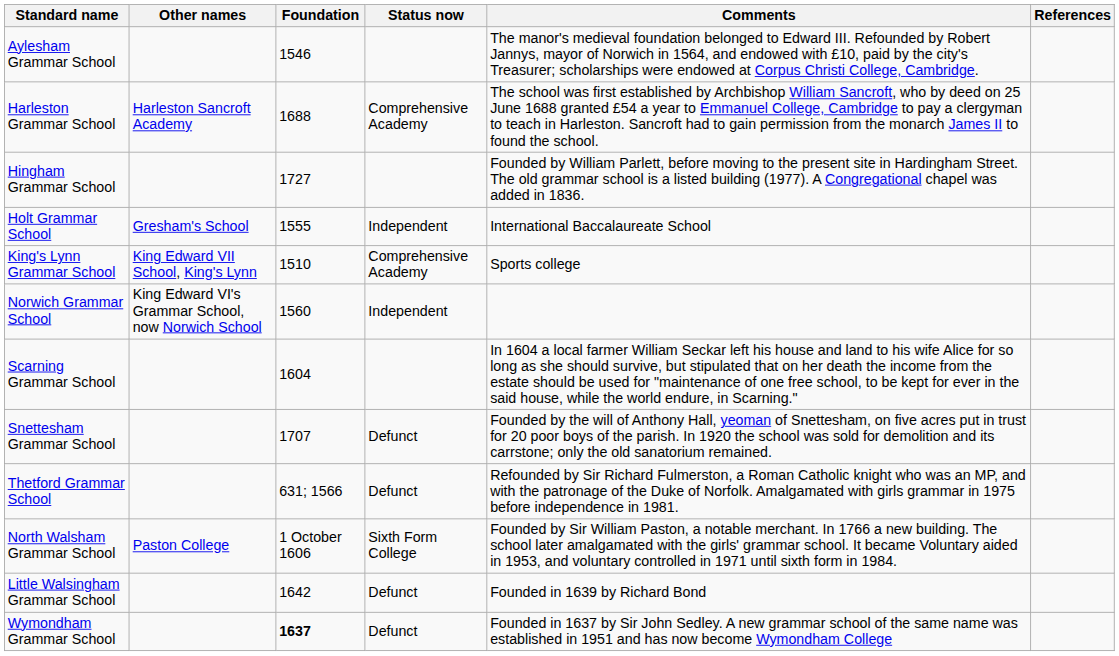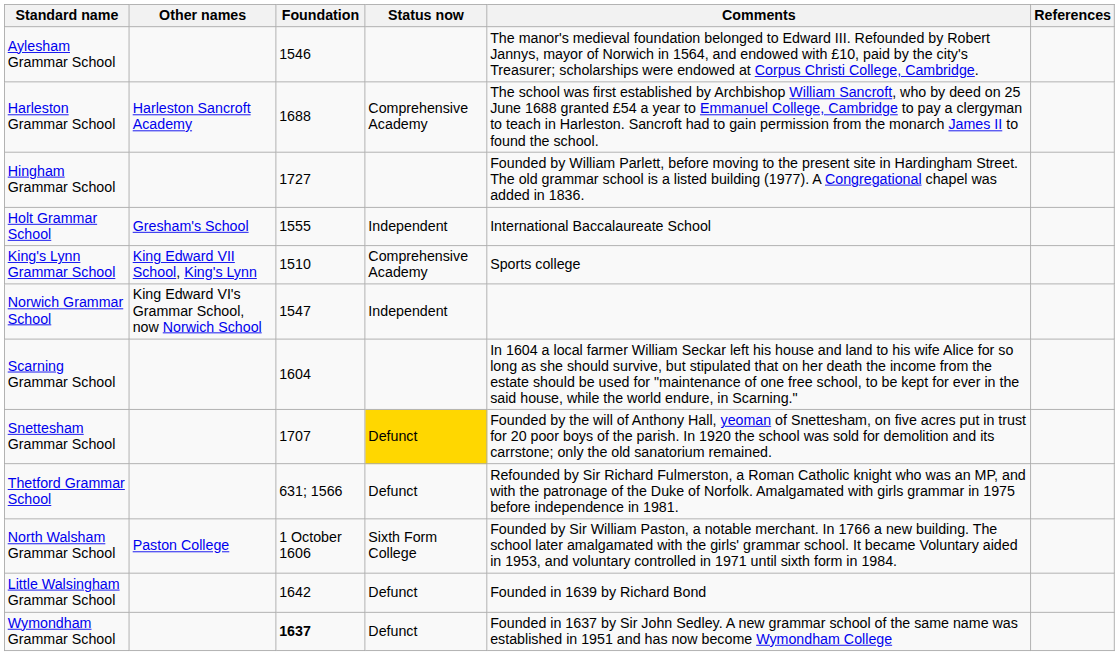Norwich Grammar School | Foundation: 1560 -> 1547
Snettesham Grammar School | Status now: no background -> gold background
